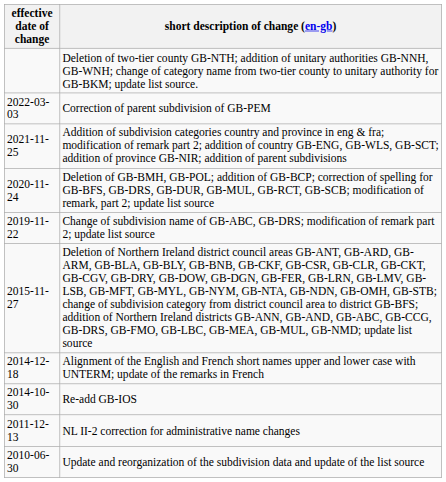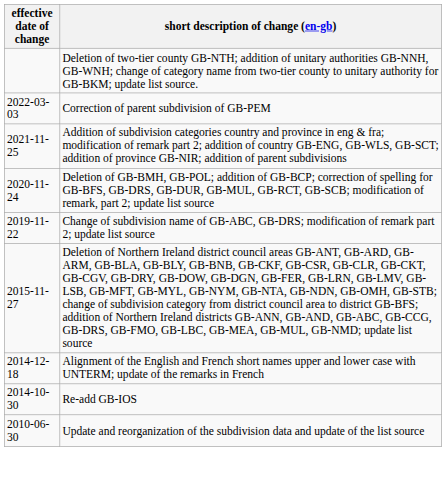- row: 2011-12-13 | NL II-2 correction for administrative name changes
